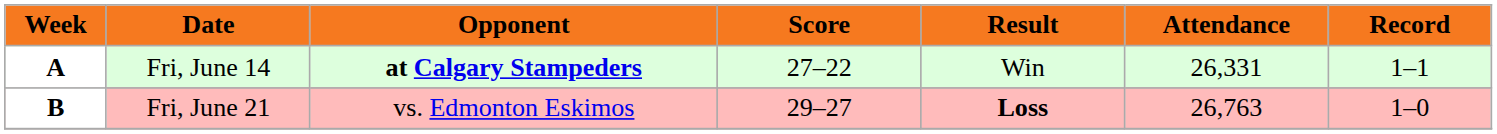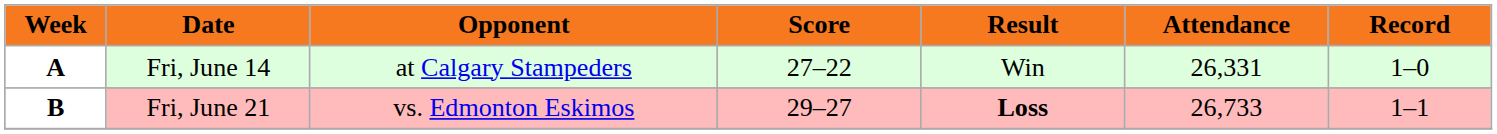Fri, June 14 | Opponent: bold -> normal
Fri, June 14 | Record: 1–1 -> 1–0
Fri, June 21 | Attendance: 26,763 -> 26,733
Fri, June 21 | Record: 1–0 -> 1–1
